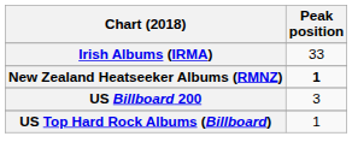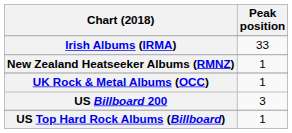New Zealand Heatseeker Albums (RMNZ) | Peak position: bold -> normal
+ row: UK Rock & Metal Albums (OCC) | 1
